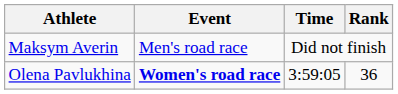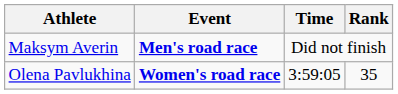Maksym Averin | Event: normal -> bold
Olena Pavlukhina | Rank: 36 -> 35
